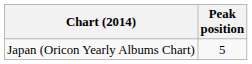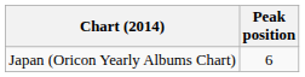Japan (Oricon Yearly Albums Chart) | Peak position: 5 -> 6
